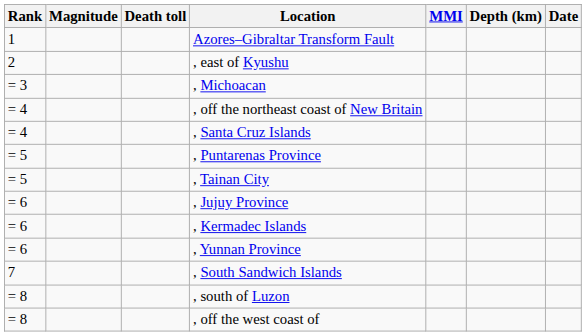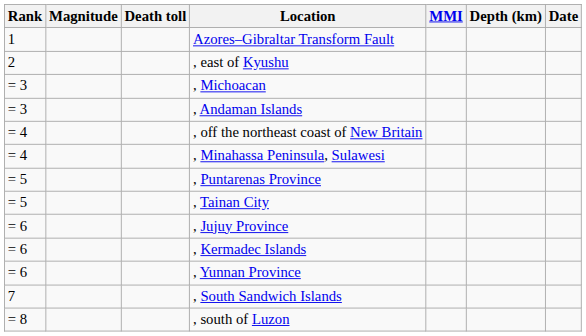+ row: = 3 | , Andaman Islands
- row: = 4 | , Santa Cruz Islands
+ row: = 4 | , Minahassa Peninsula, Sulawesi
- row: = 8 | , off the west coast of
